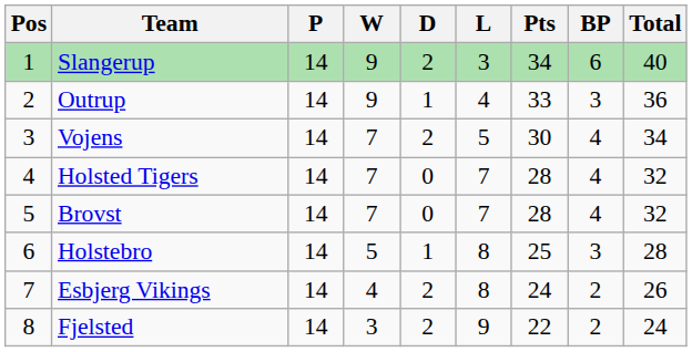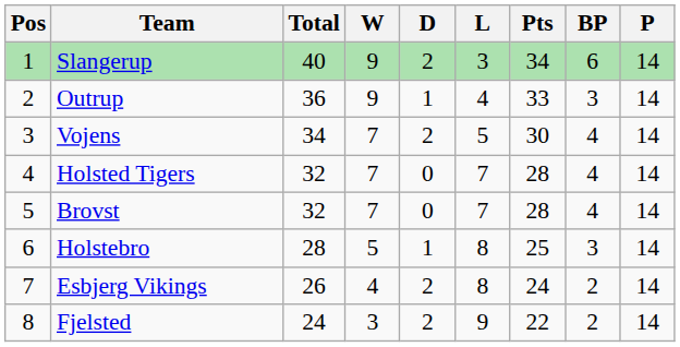columns swapped: P <-> Total
